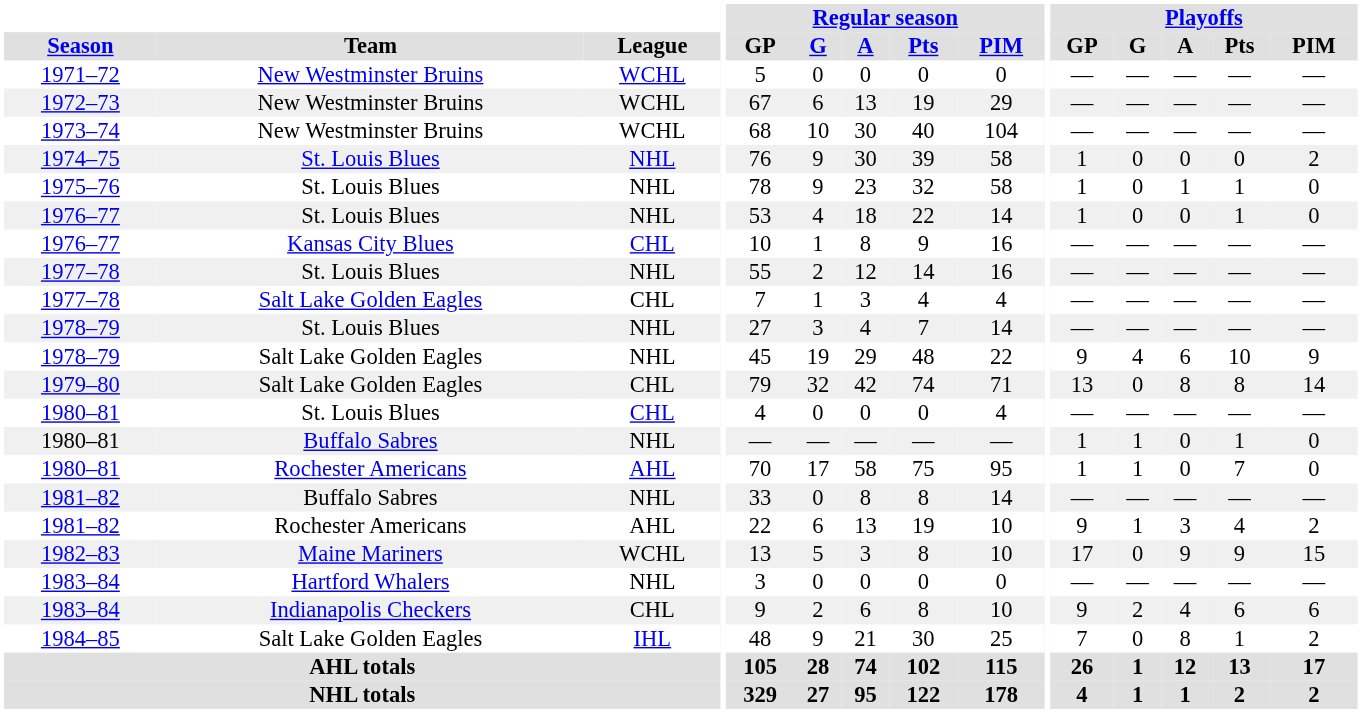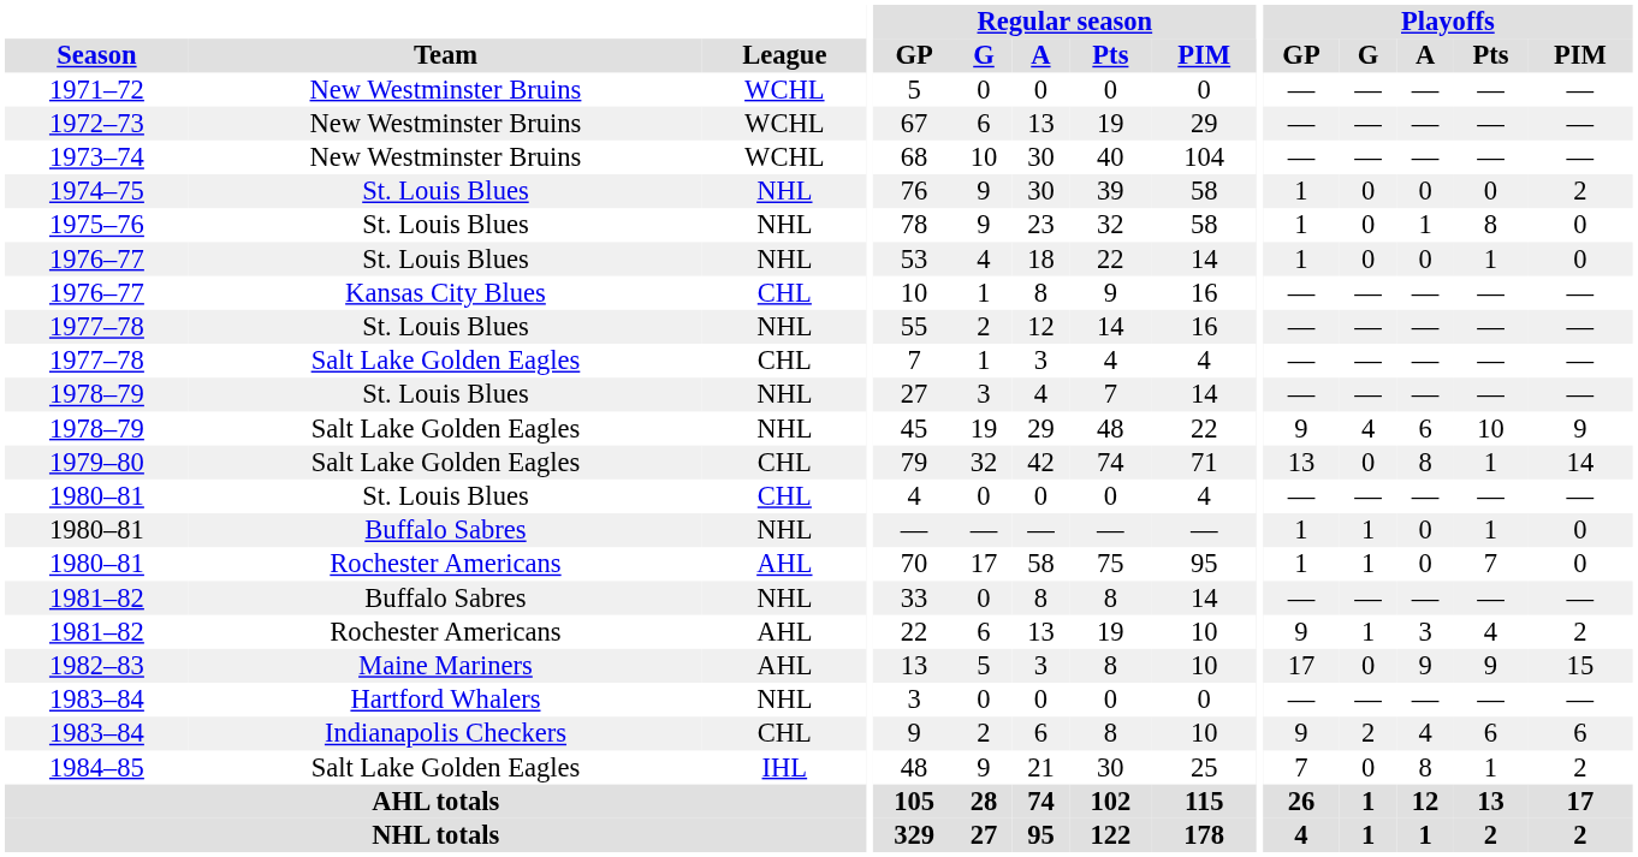1975–76 | Playoffs / Pts: 1 -> 8
1979–80 | Playoffs / Pts: 8 -> 1
1982–83 | League: WCHL -> AHL
